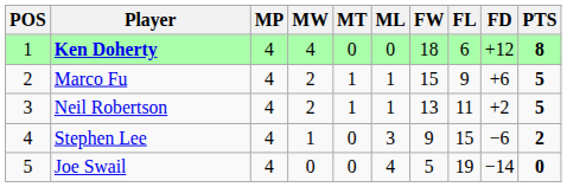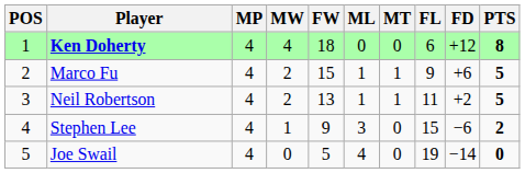columns swapped: MT <-> FW
